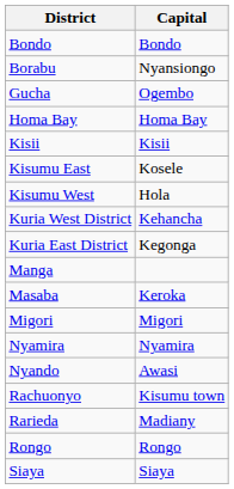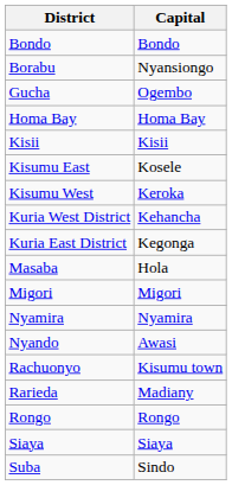Kisumu West | Capital: Hola -> Keroka
- row: Manga
Masaba | Capital: Keroka -> Hola
+ row: Suba | Sindo
